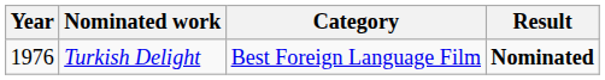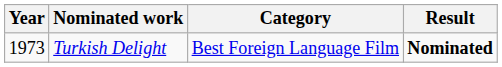Turkish Delight | Year: 1976 -> 1973
